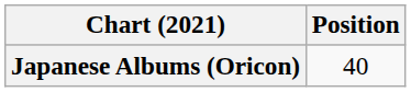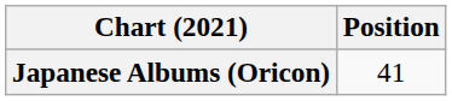Japanese Albums (Oricon) | Position: 40 -> 41
